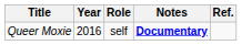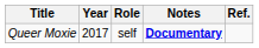Queer Moxie | Year: 2016 -> 2017
